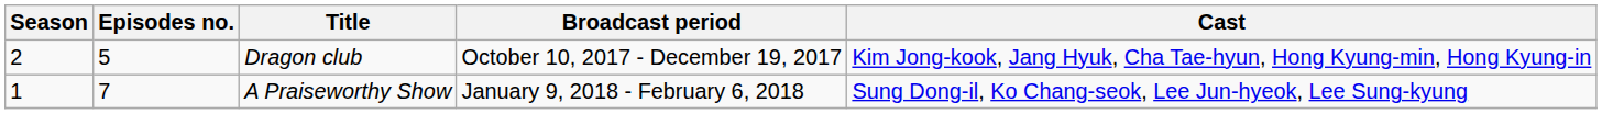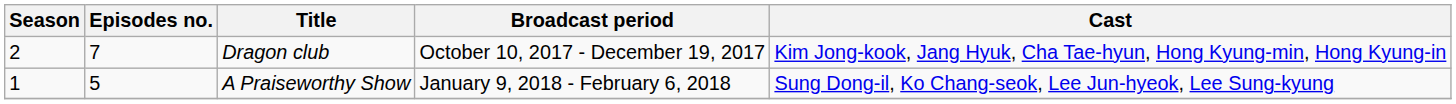Dragon club | Episodes no.: 5 -> 7
A Praiseworthy Show | Episodes no.: 7 -> 5
